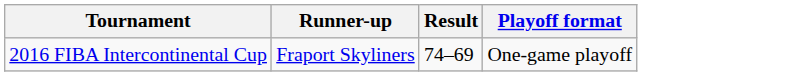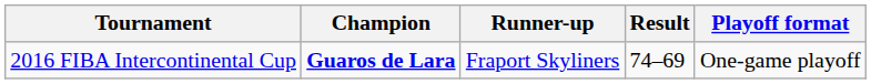+ column: Champion | Guaros de Lara
